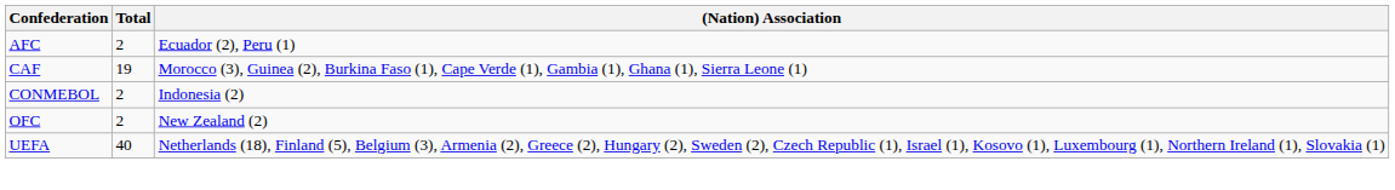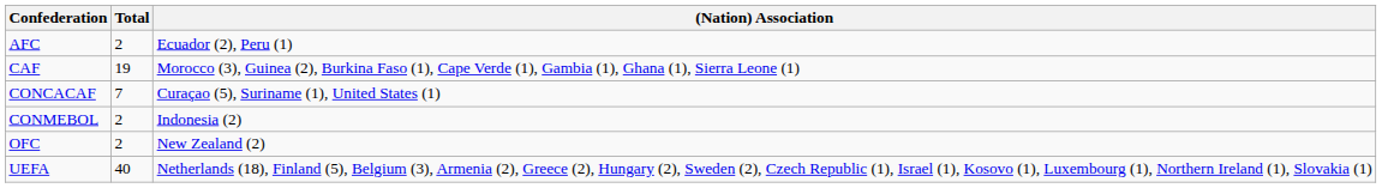+ row: CONCACAF | 7 | Curaçao (5), Suriname (1), United States (1)
